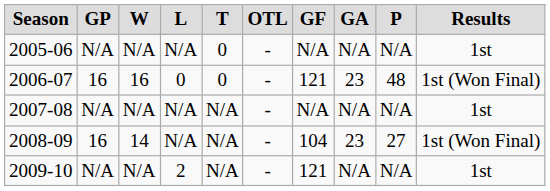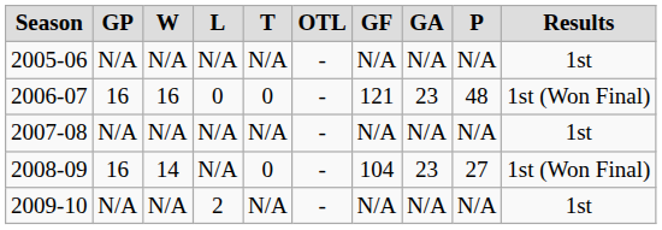2005-06 | T: 0 -> N/A
2008-09 | T: N/A -> 0
2009-10 | GF: 121 -> N/A
